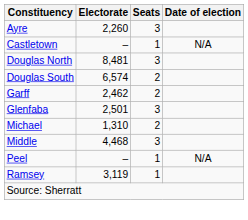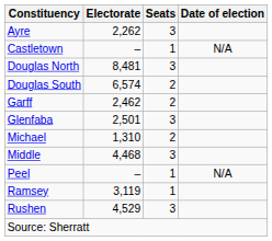Ayre | Electorate: 2,260 -> 2,262
+ row: Rushen | 4,529 | 3
